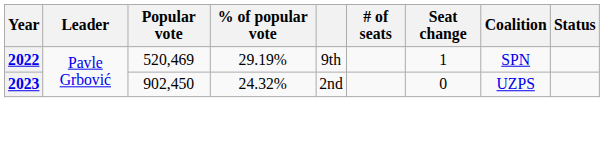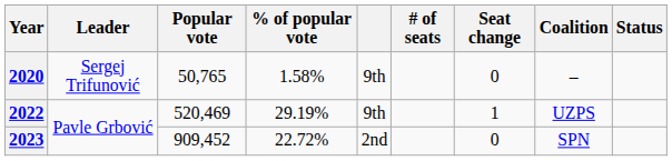+ row: 2020 | Sergej Trifunović | 50,765 | 1.58% | 9th | 0 | –
2022 | Coalition: SPN -> UZPS
2023 | Popular vote: 902,450 -> 909,452
2023 | % of popular vote: 24.32% -> 22.72%
2023 | Coalition: UZPS -> SPN
